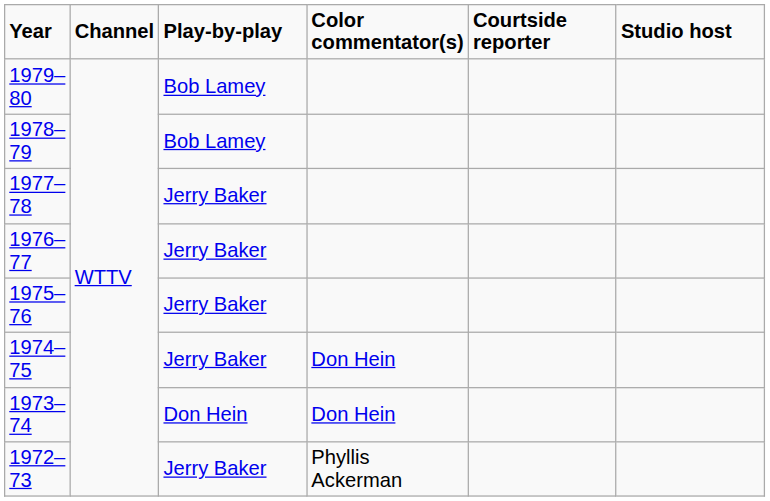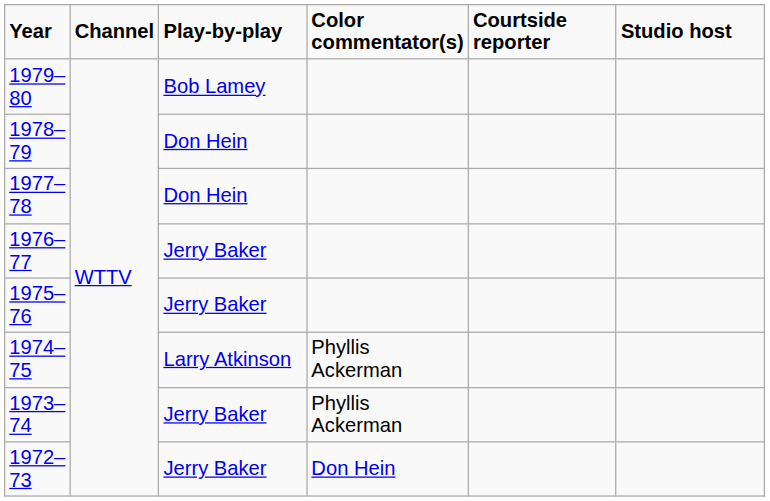1978–79 | Play-by-play: Bob Lamey -> Don Hein
1977–78 | Play-by-play: Jerry Baker -> Don Hein
1974–75 | Play-by-play: Jerry Baker -> Larry Atkinson
1974–75 | Color commentator(s): Don Hein -> Phyllis Ackerman
1973–74 | Play-by-play: Don Hein -> Jerry Baker
1973–74 | Color commentator(s): Don Hein -> Phyllis Ackerman
1972–73 | Color commentator(s): Phyllis Ackerman -> Don Hein
